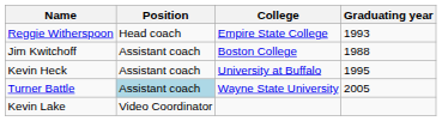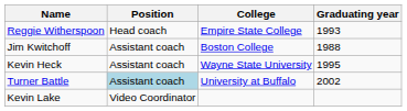Kevin Heck | College: University at Buffalo -> Wayne State University
Turner Battle | College: Wayne State University -> University at Buffalo
Turner Battle | Graduating year: 2005 -> 2002
